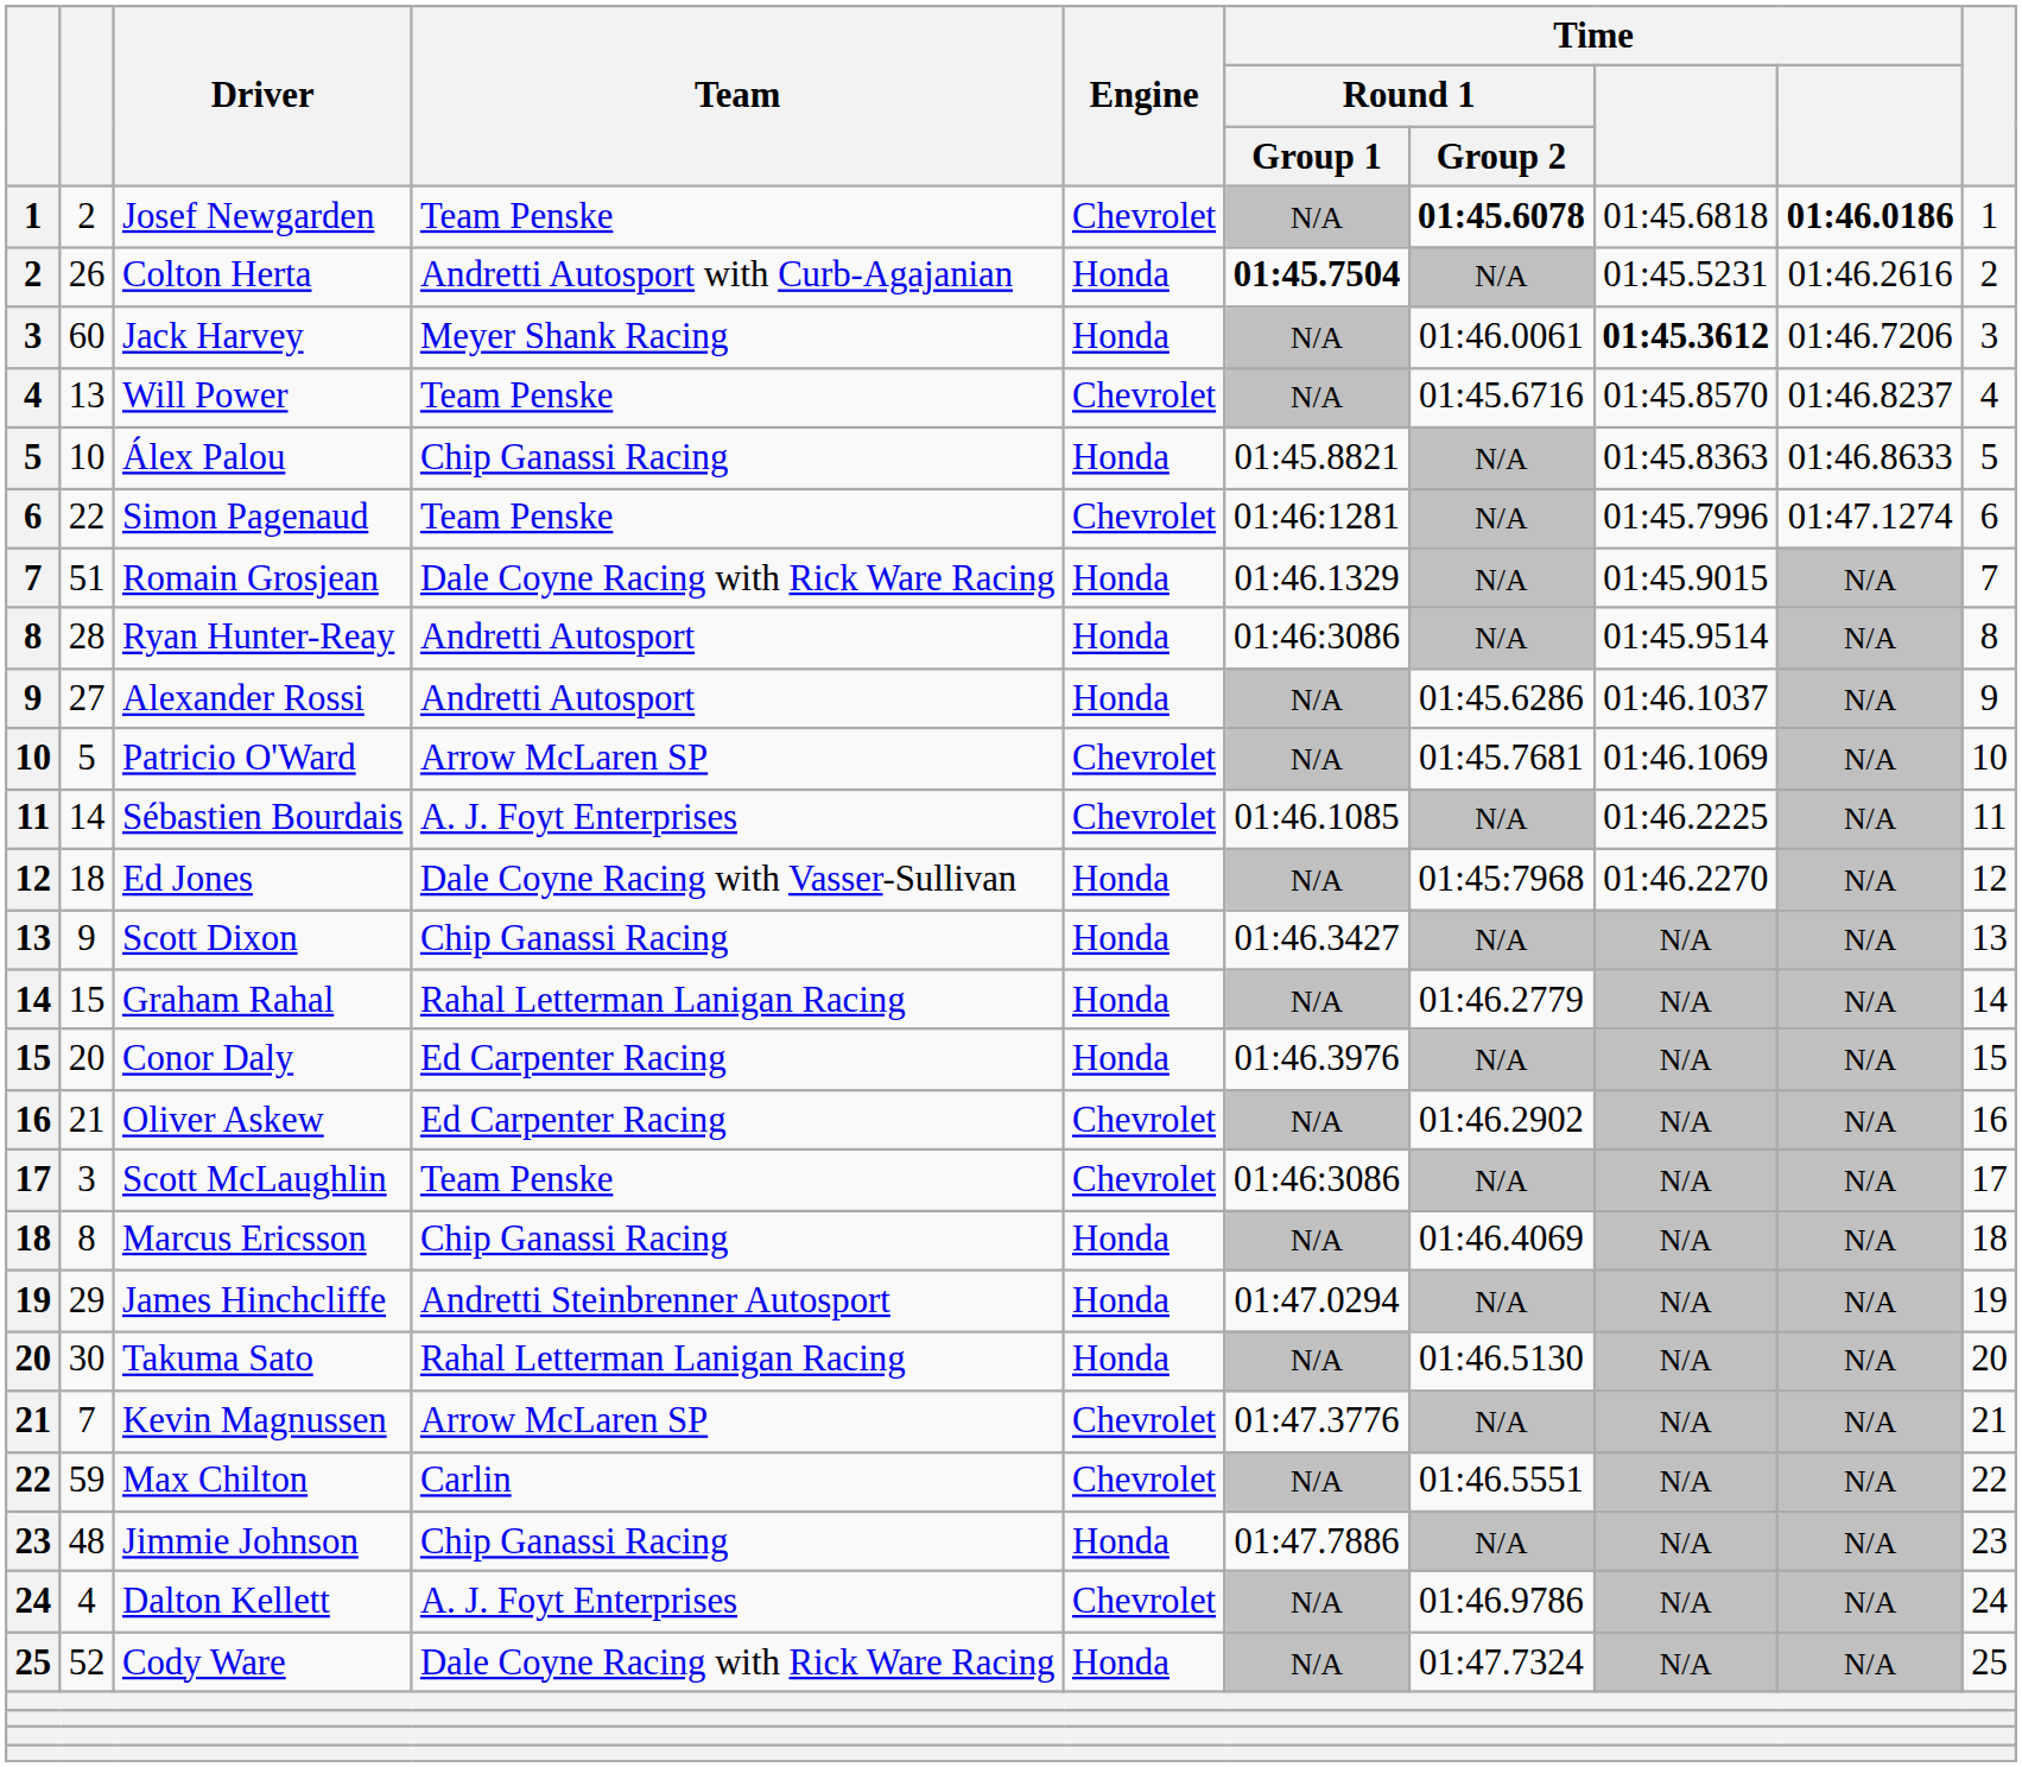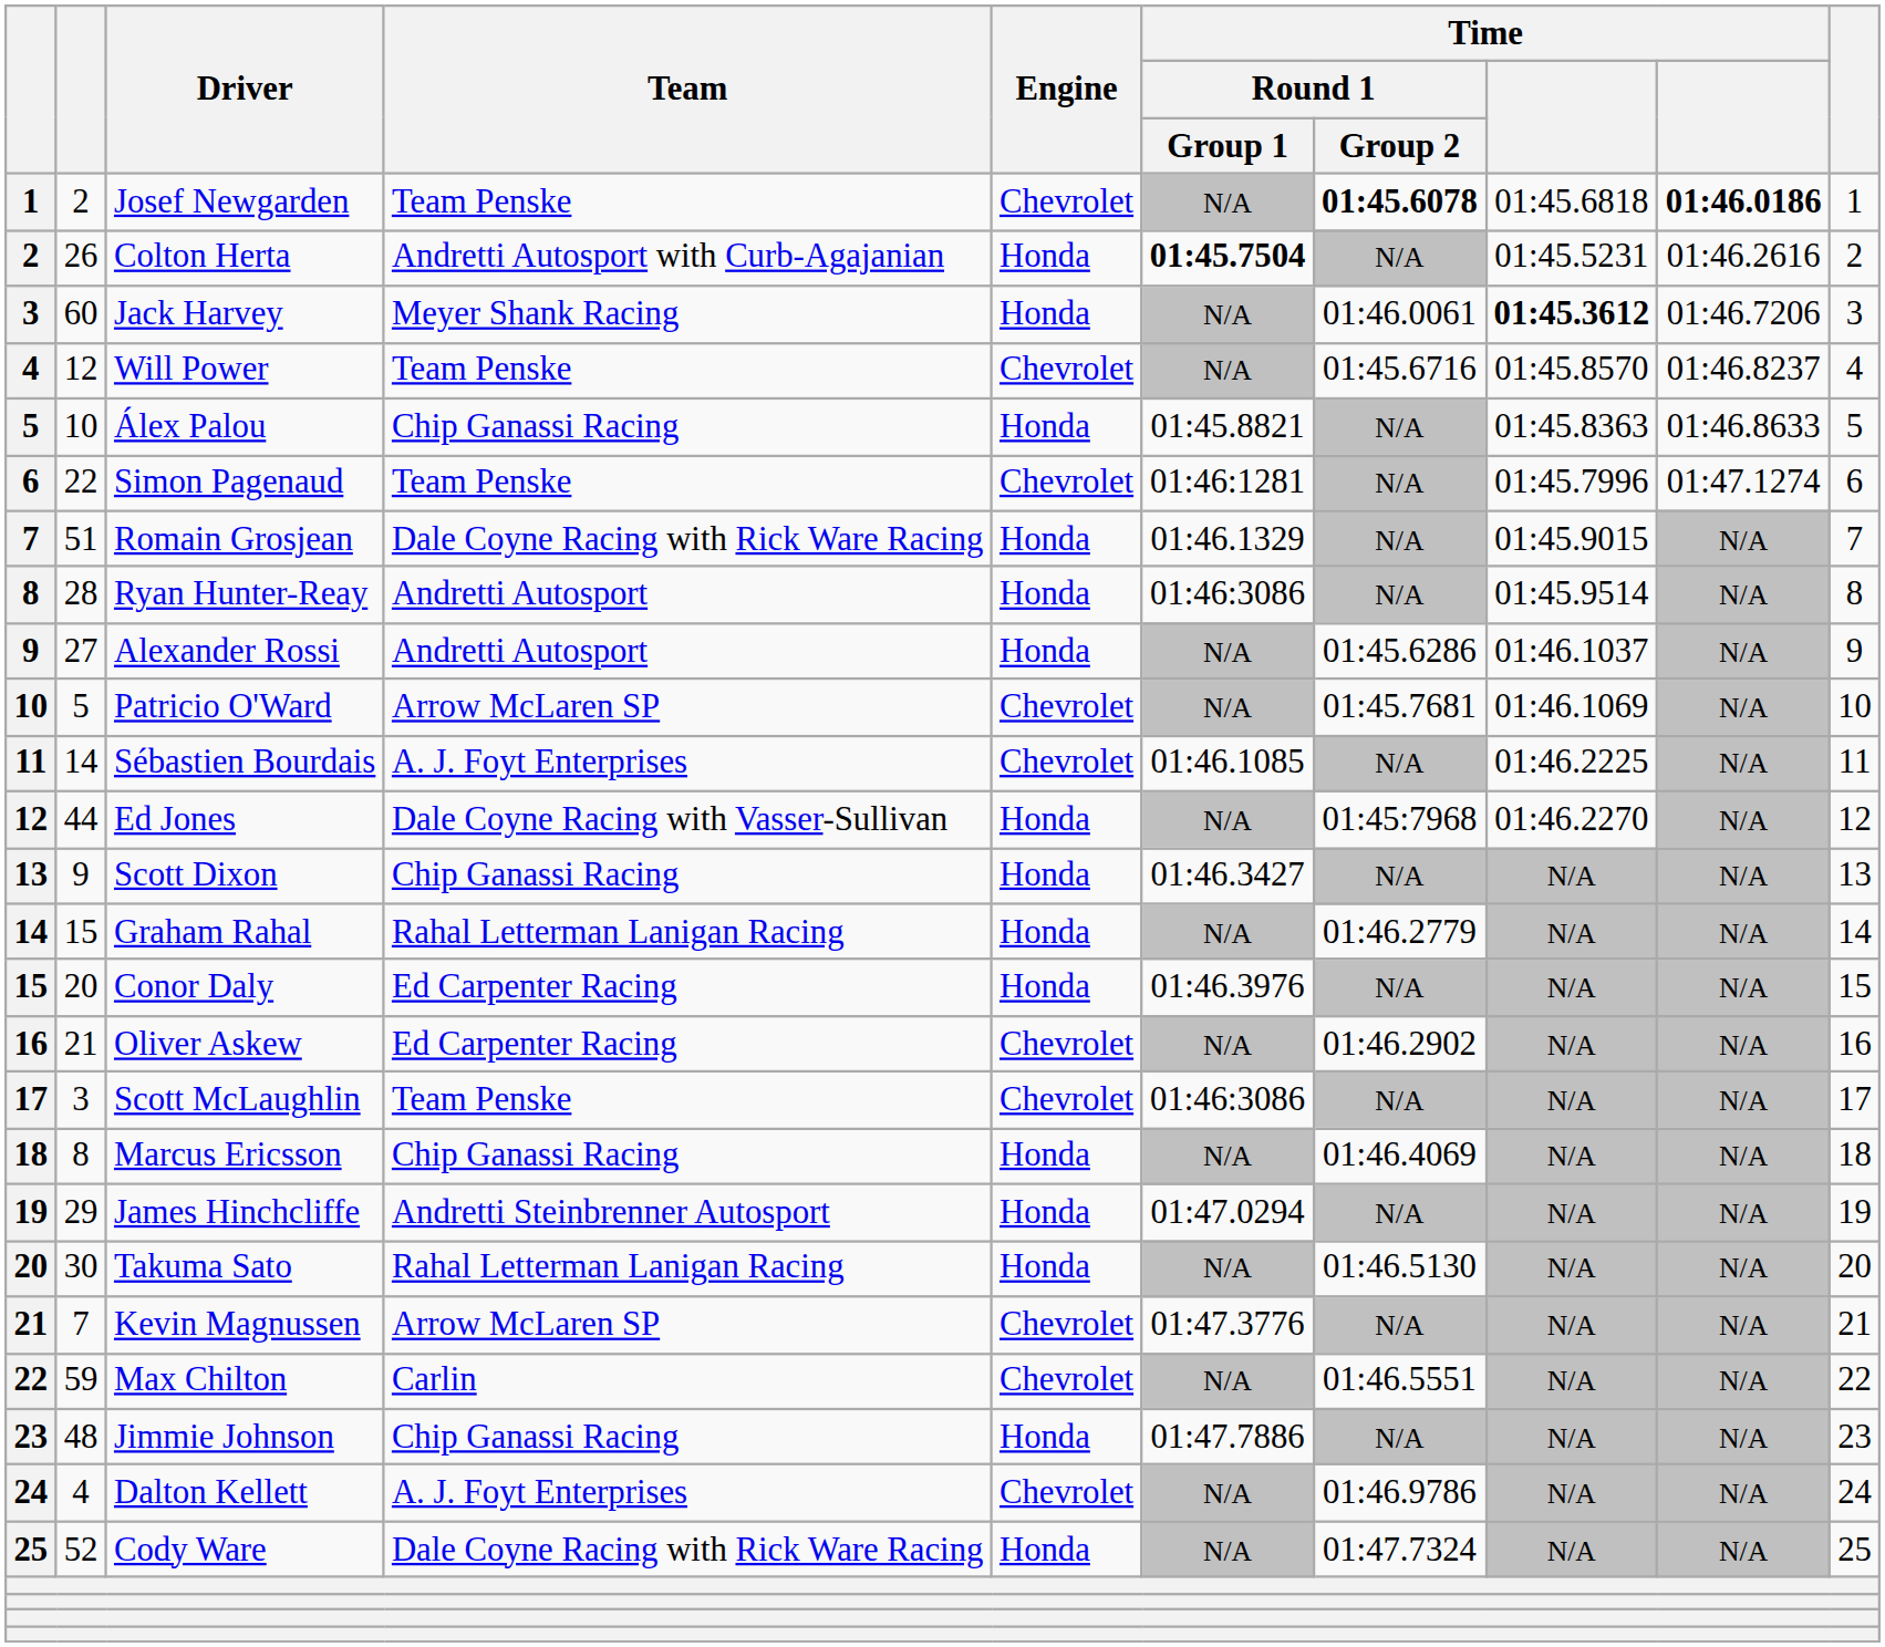Will Power | column 2: 13 -> 12
Ed Jones | column 2: 18 -> 44
